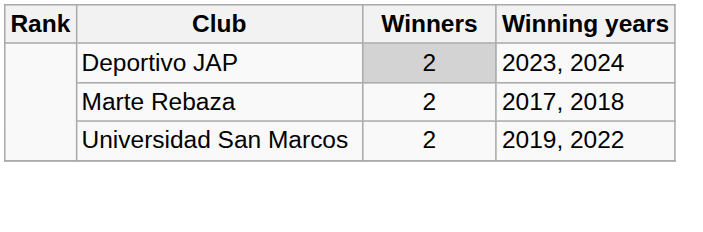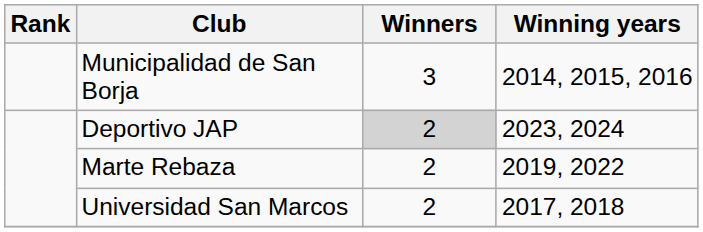+ row: Municipalidad de San Borja | 3 | 2014, 2015, 2016
Marte Rebaza | Winning years: 2017, 2018 -> 2019, 2022
Universidad San Marcos | Winning years: 2019, 2022 -> 2017, 2018
